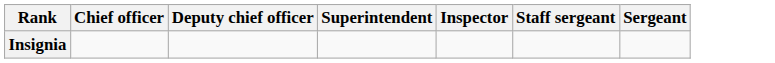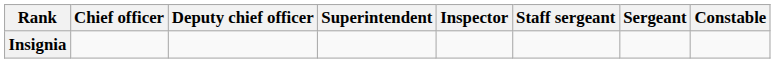+ column: Constable
